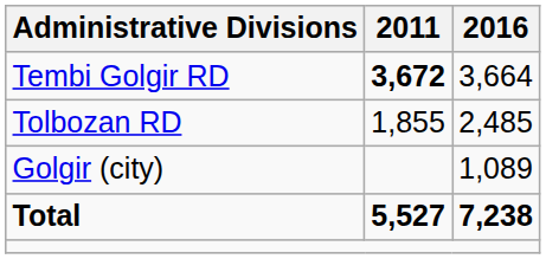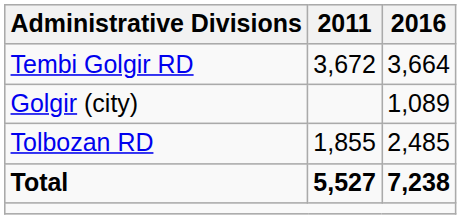Tembi Golgir RD | 2011: bold -> normal
rows swapped: Tolbozan RD <-> Golgir (city)
